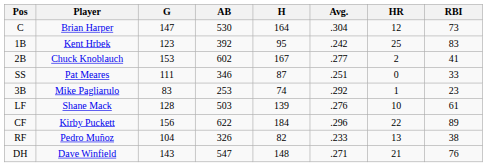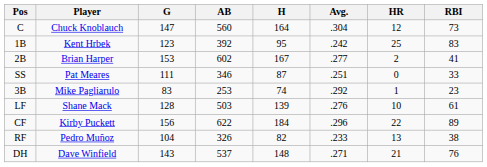C | Player: Brian Harper -> Chuck Knoblauch
C | AB: 530 -> 560
2B | Player: Chuck Knoblauch -> Brian Harper
DH | AB: 547 -> 537
